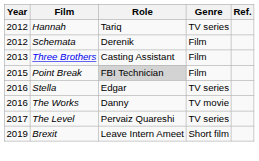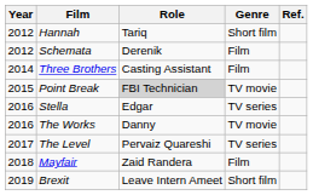Hannah | Genre: TV series -> Short film
Three Brothers | Year: 2013 -> 2014
Point Break | Genre: Film -> TV movie
+ row: 2018 | Mayfair | Zaid Randera | Film
